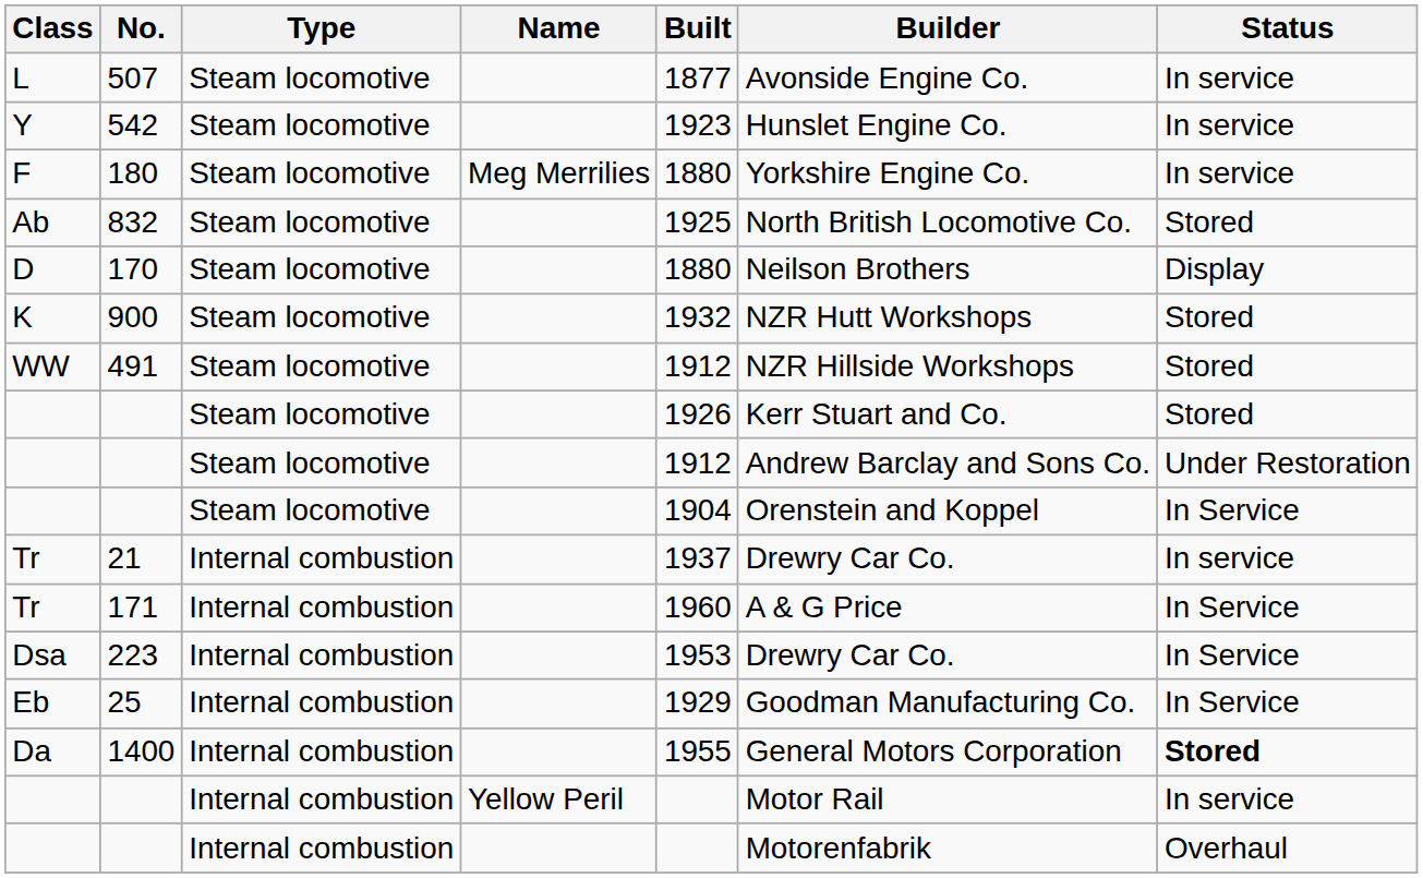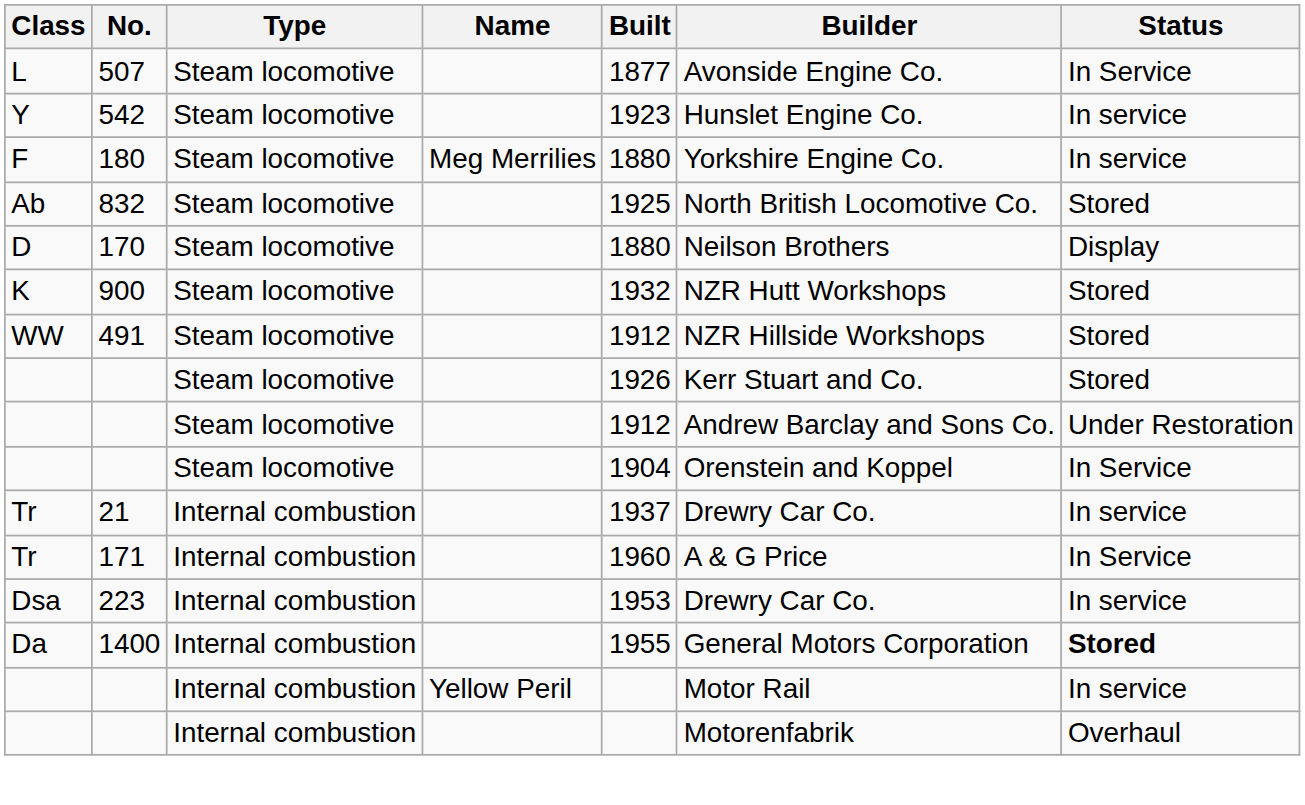507 | Status: In service -> In Service
223 | Status: In Service -> In service
- row: Eb | 25 | Internal combustion | 1929 | Goodman Manufacturing Co. | In Service
